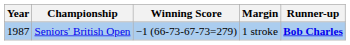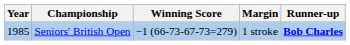Seniors' British Open | Year: 1987 -> 1985
